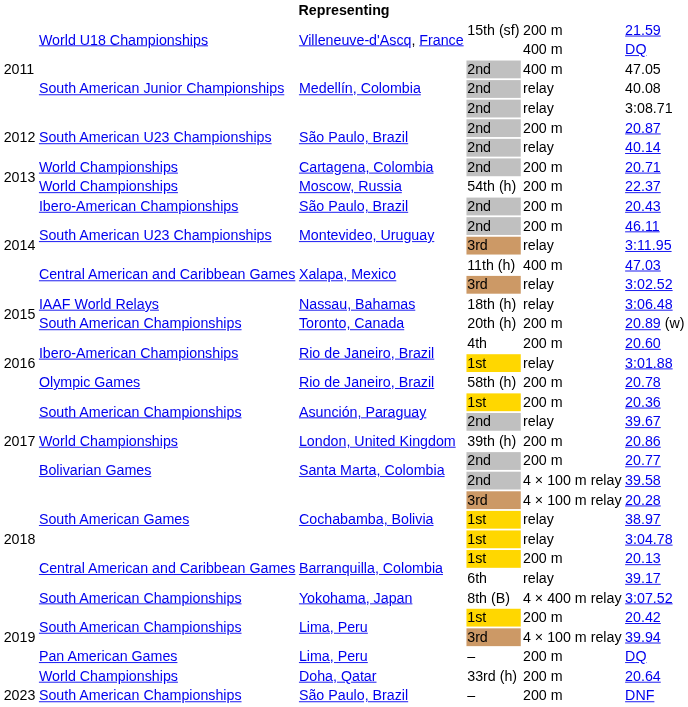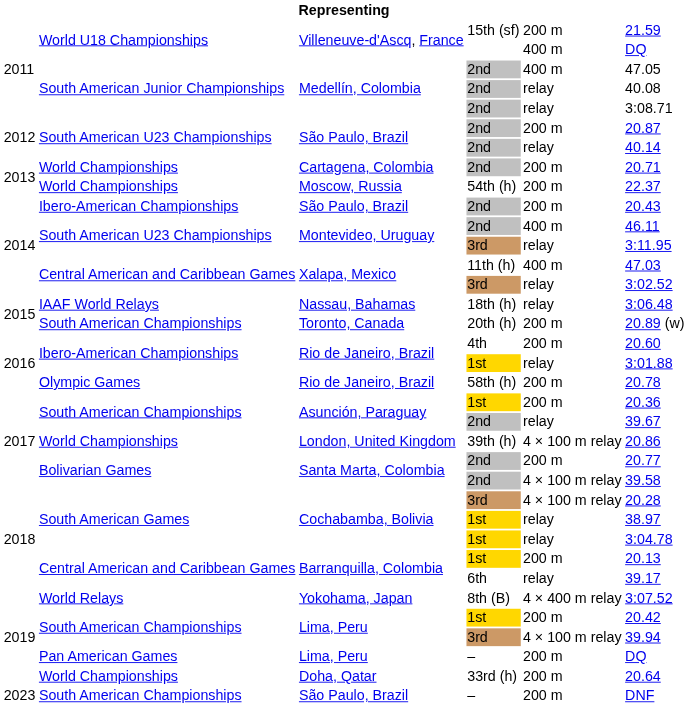Montevideo, Uruguay / 2nd | column 5: 200 m -> 400 m
London, United Kingdom | column 5: 200 m -> 4 × 100 m relay
Yokohama, Japan | column 2: South American Championships -> World Relays
